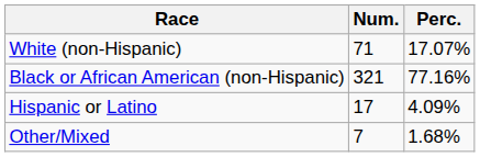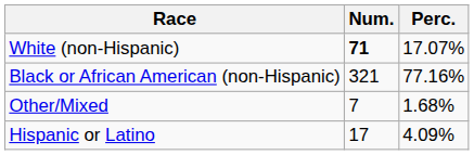White (non-Hispanic) | Num.: normal -> bold
rows swapped: Other/Mixed <-> Hispanic or Latino
